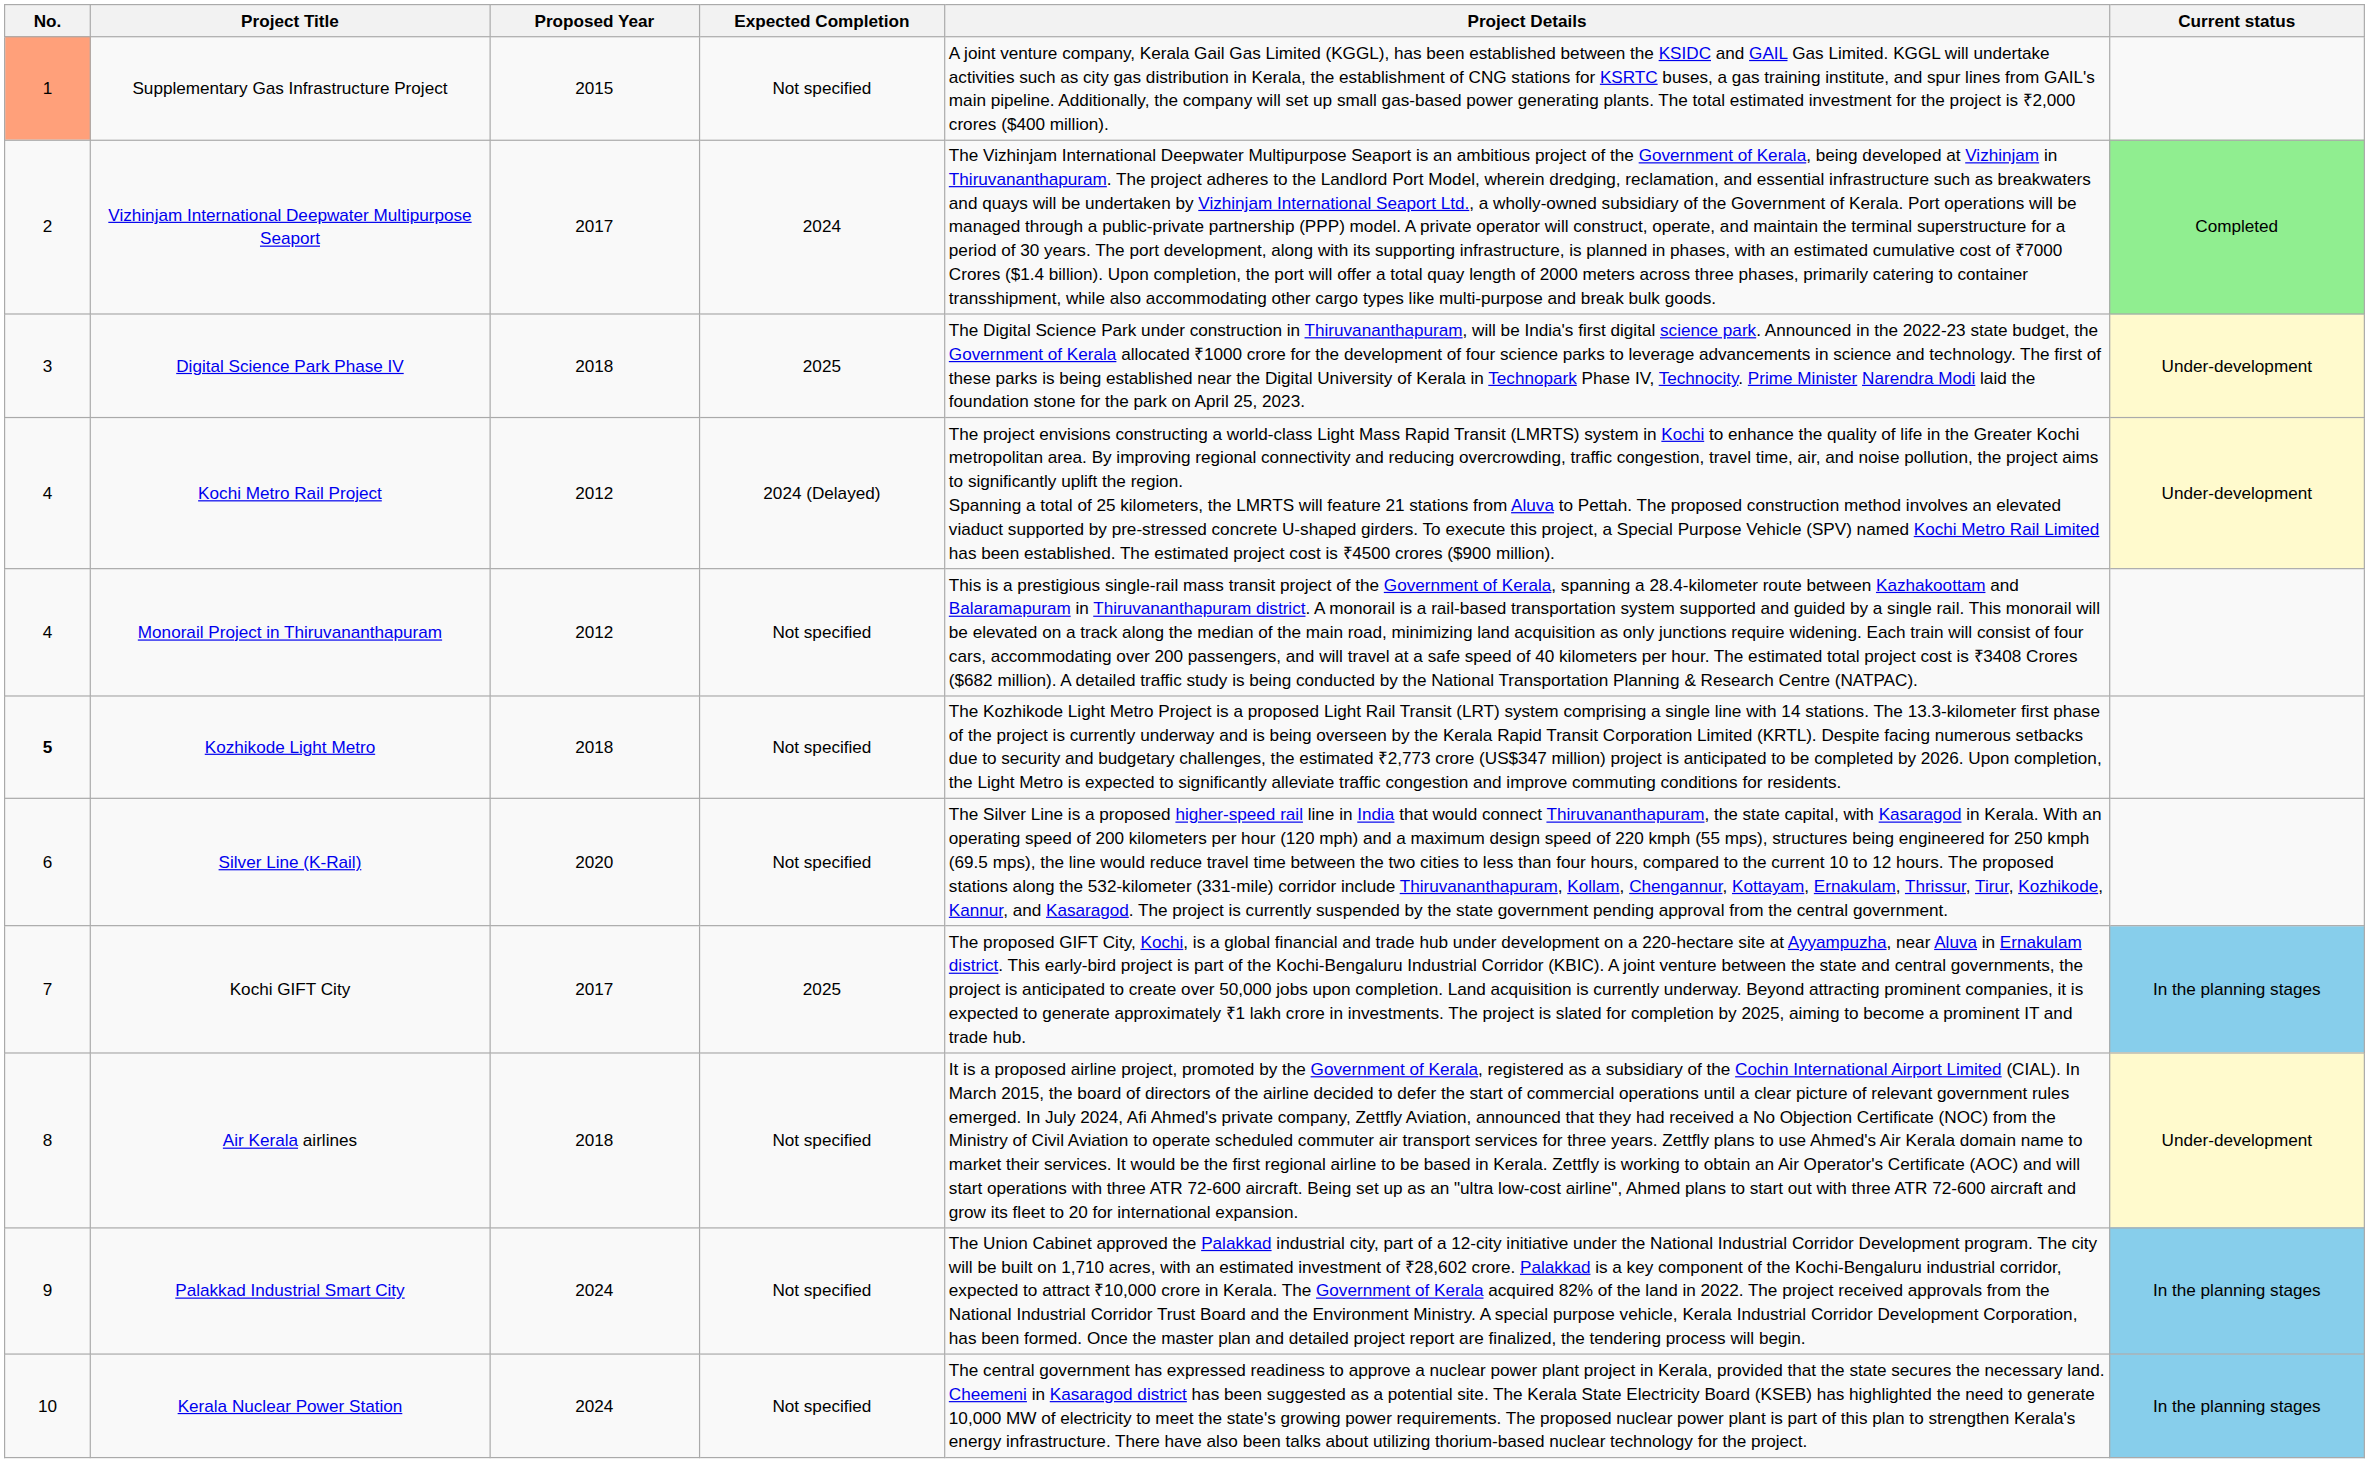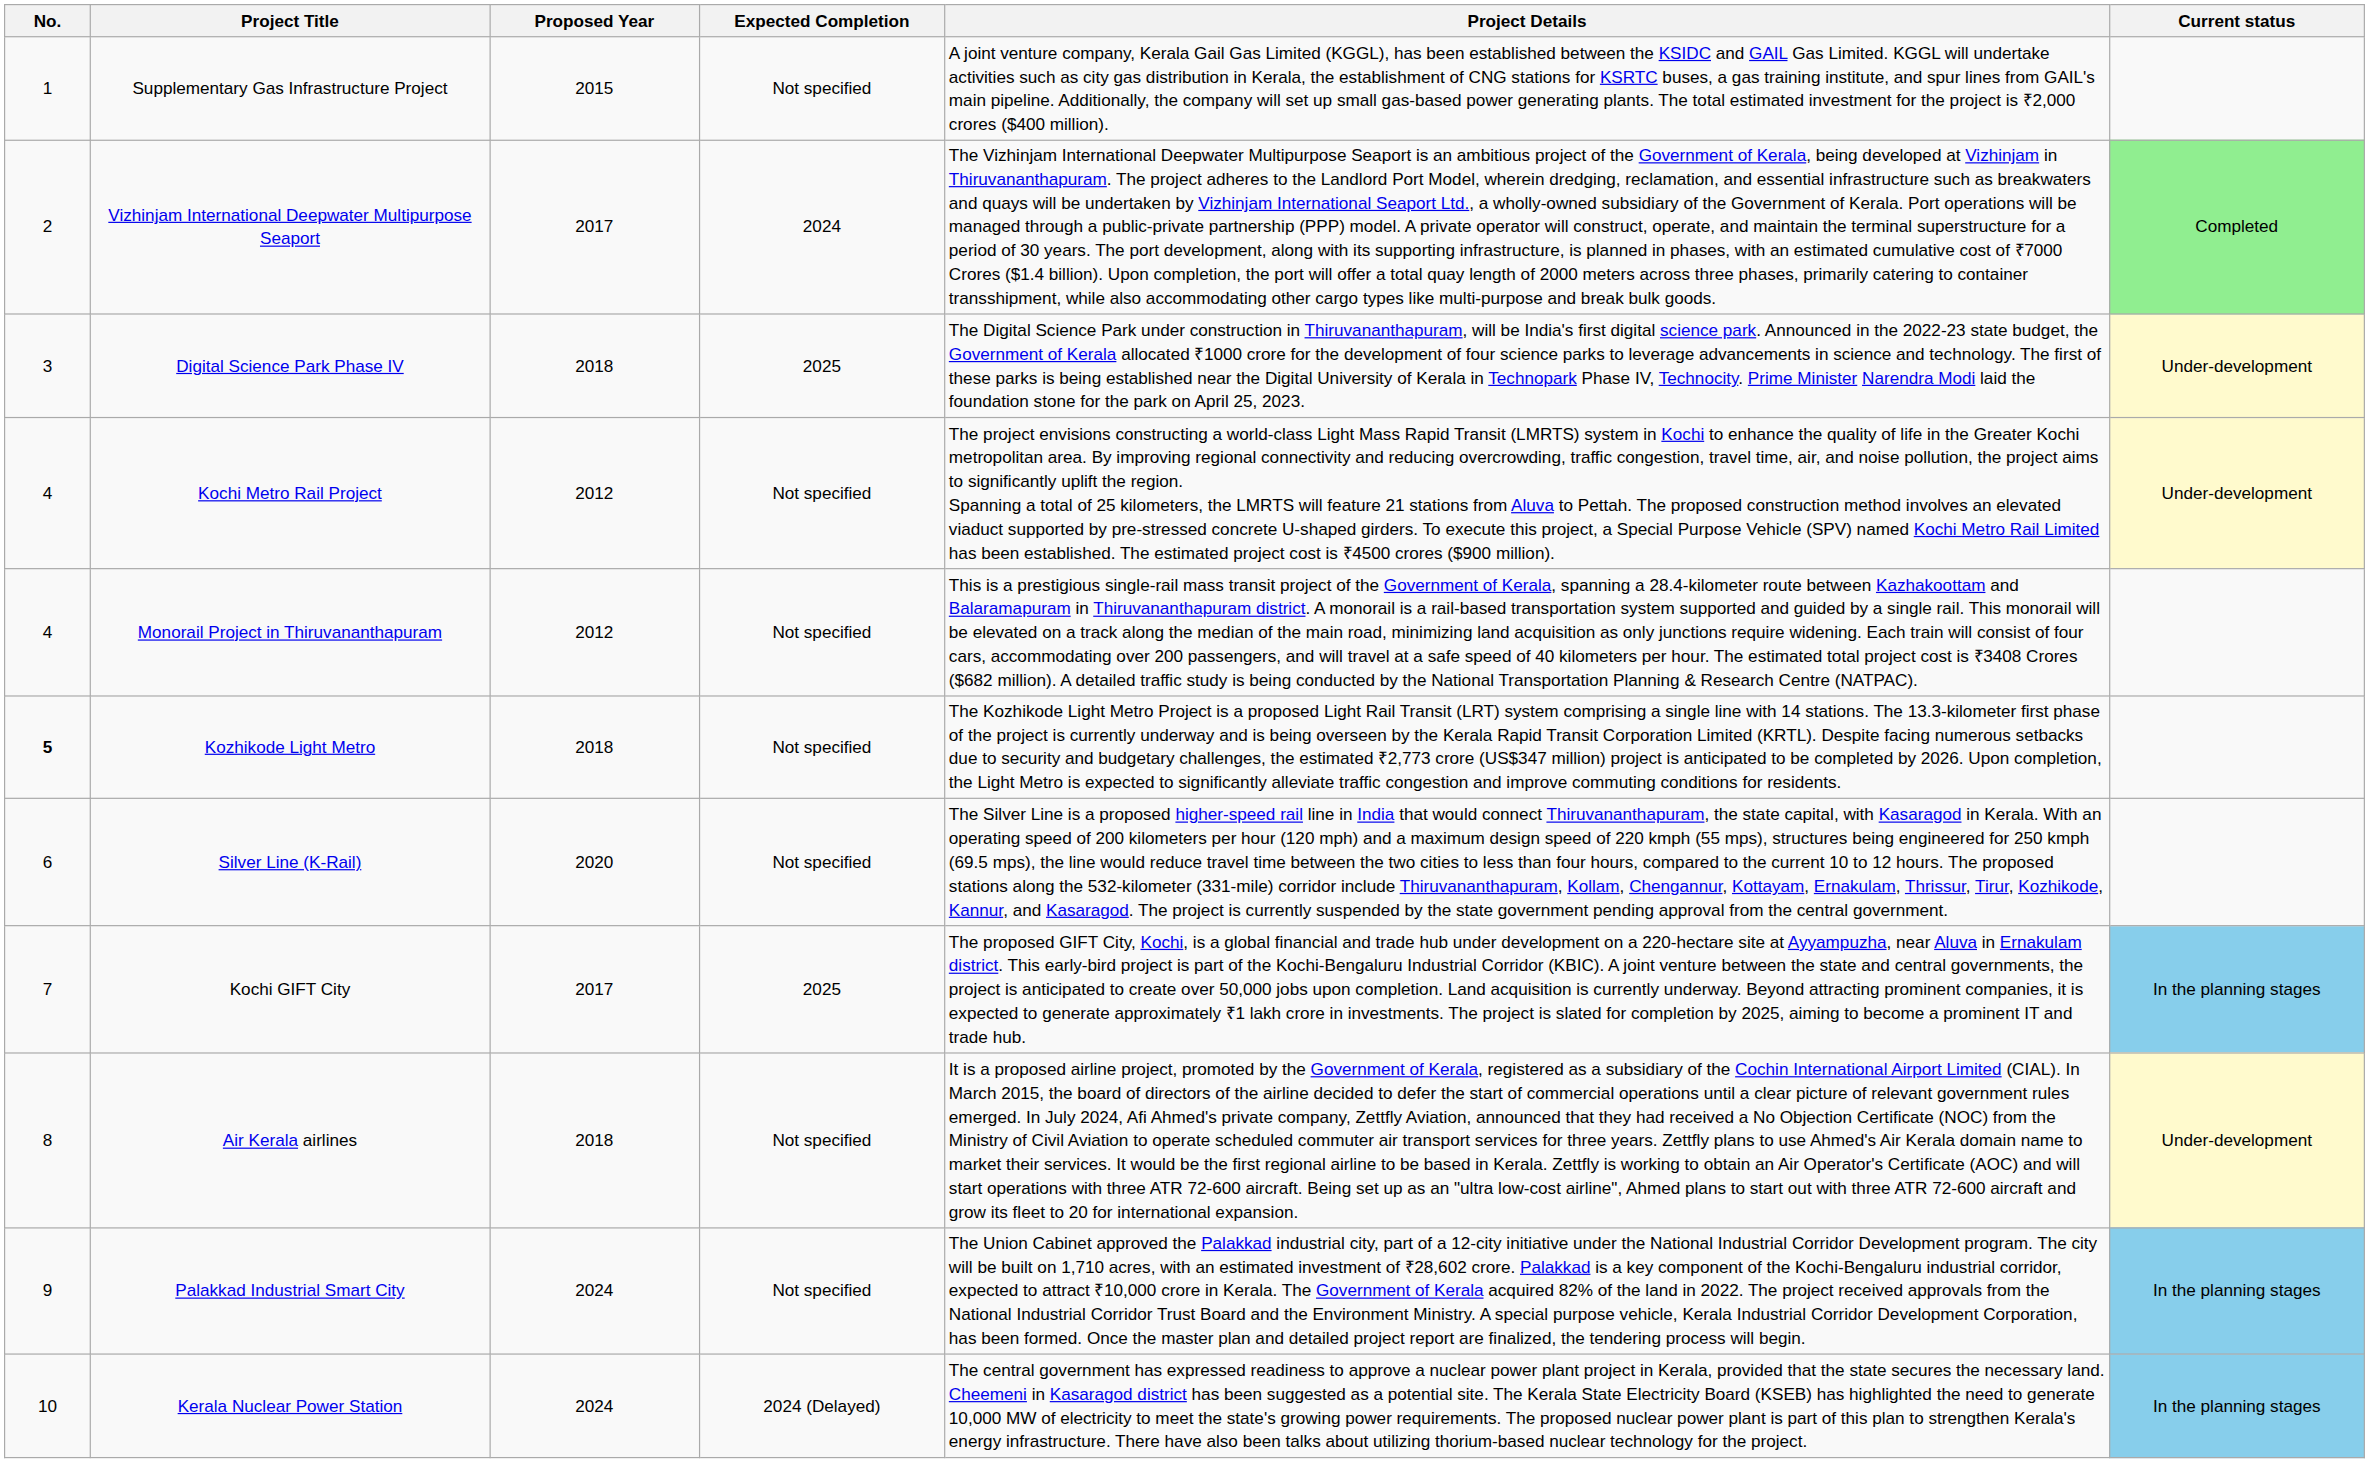Supplementary Gas Infrastructure Project | No.: lightsalmon background -> no background
Kochi Metro Rail Project | Expected Completion: 2024 (Delayed) -> Not specified
Kerala Nuclear Power Station | Expected Completion: Not specified -> 2024 (Delayed)
